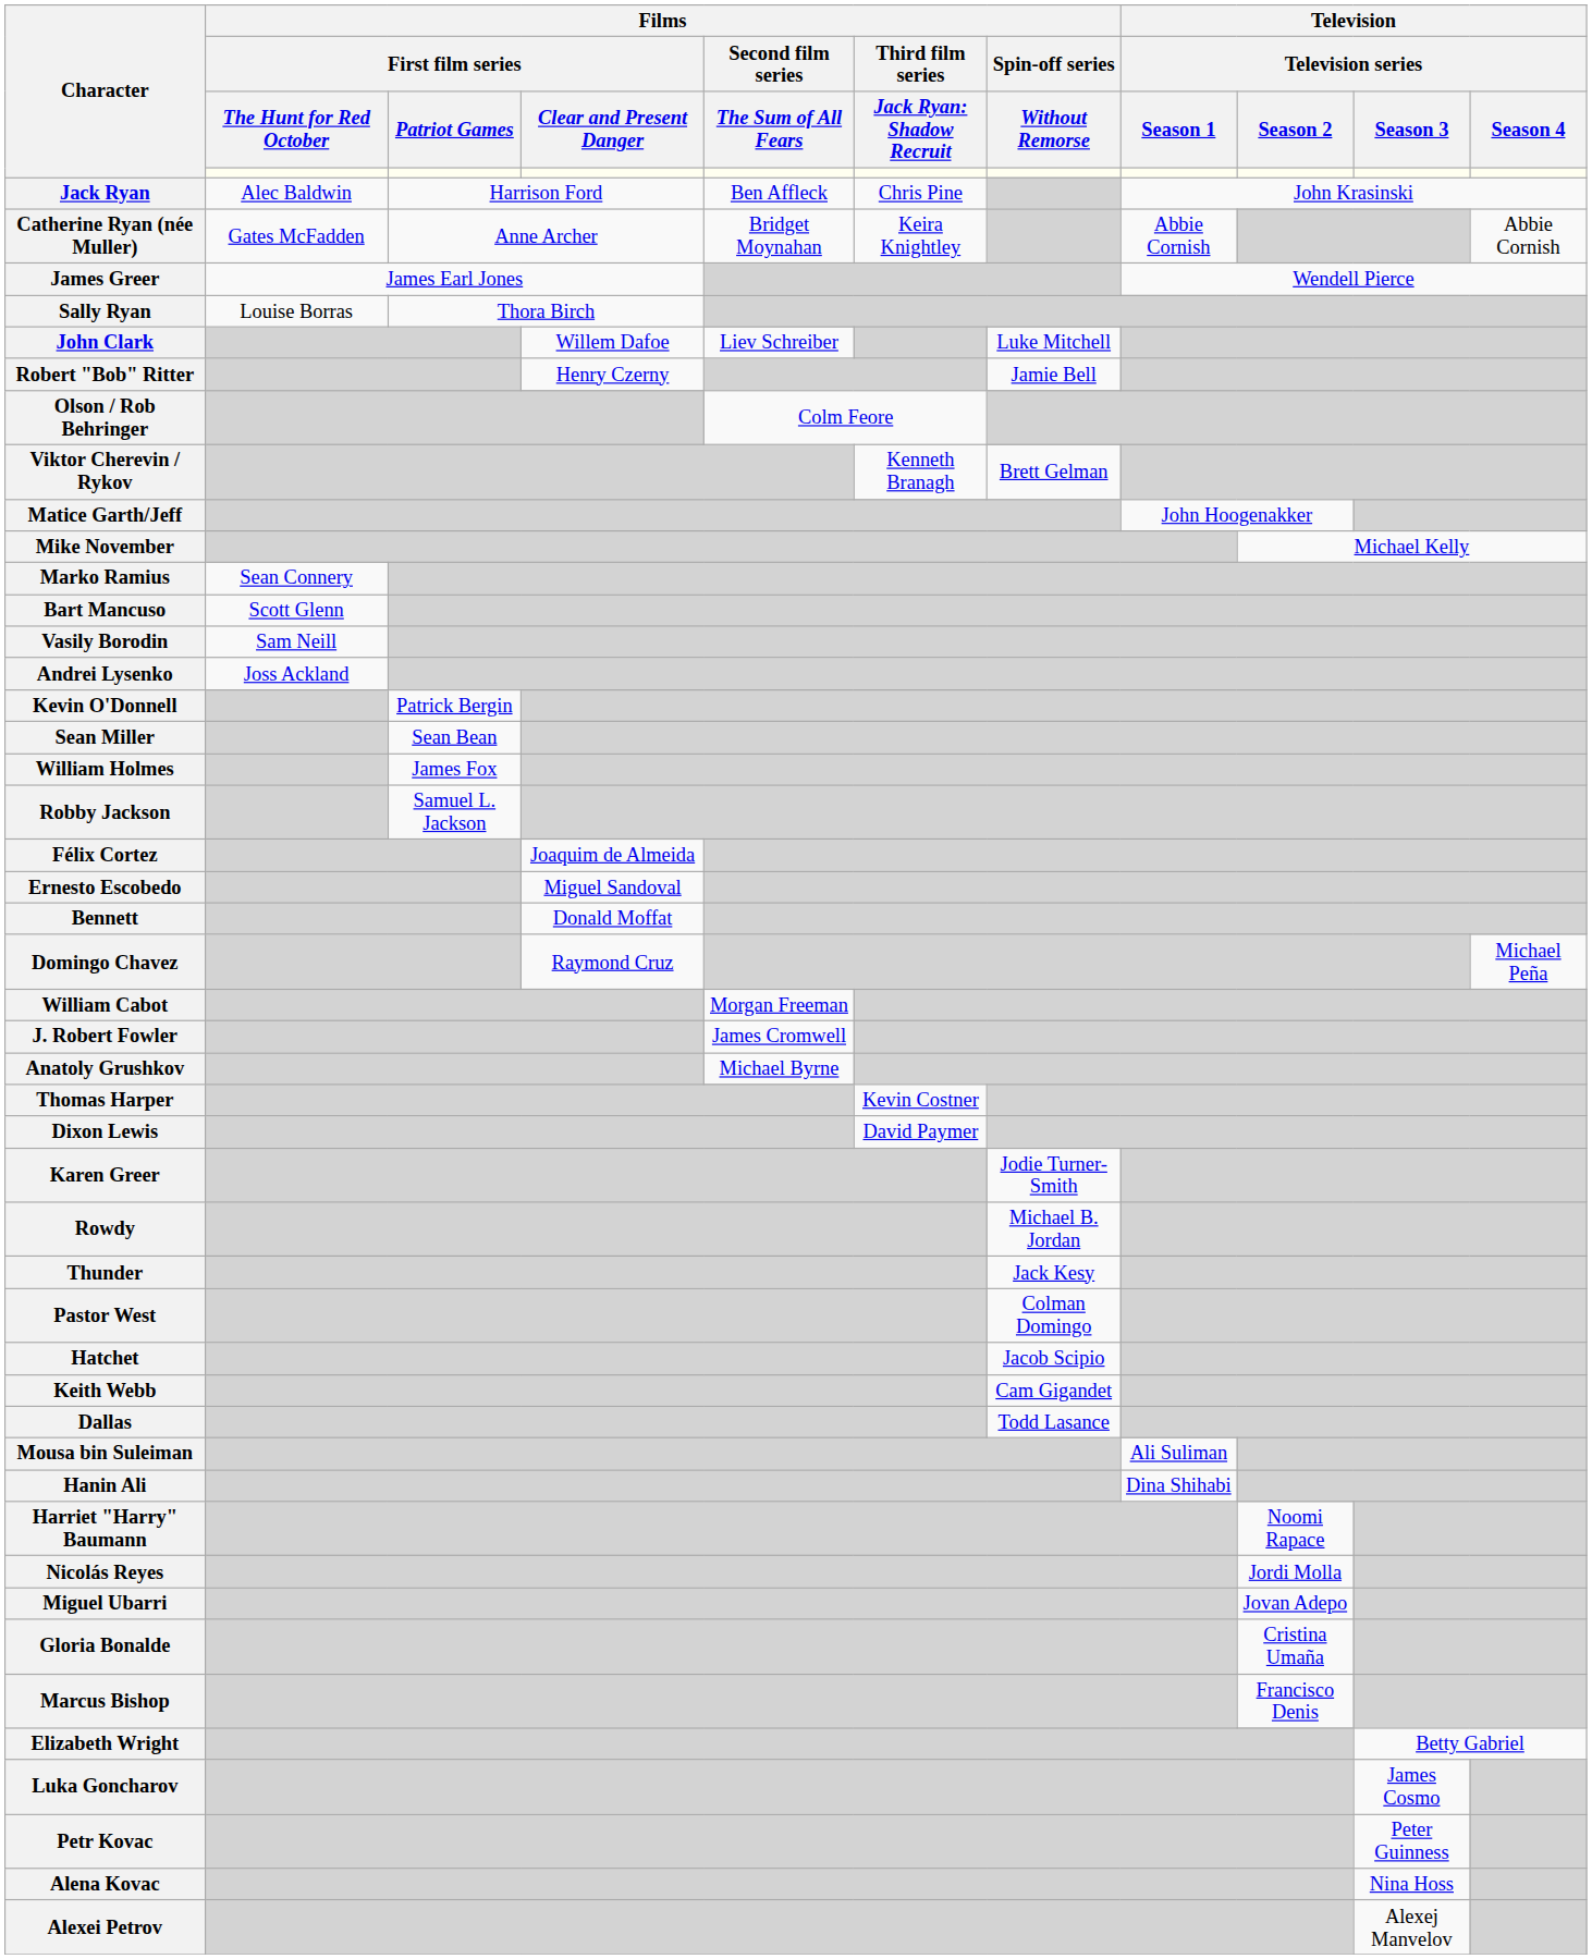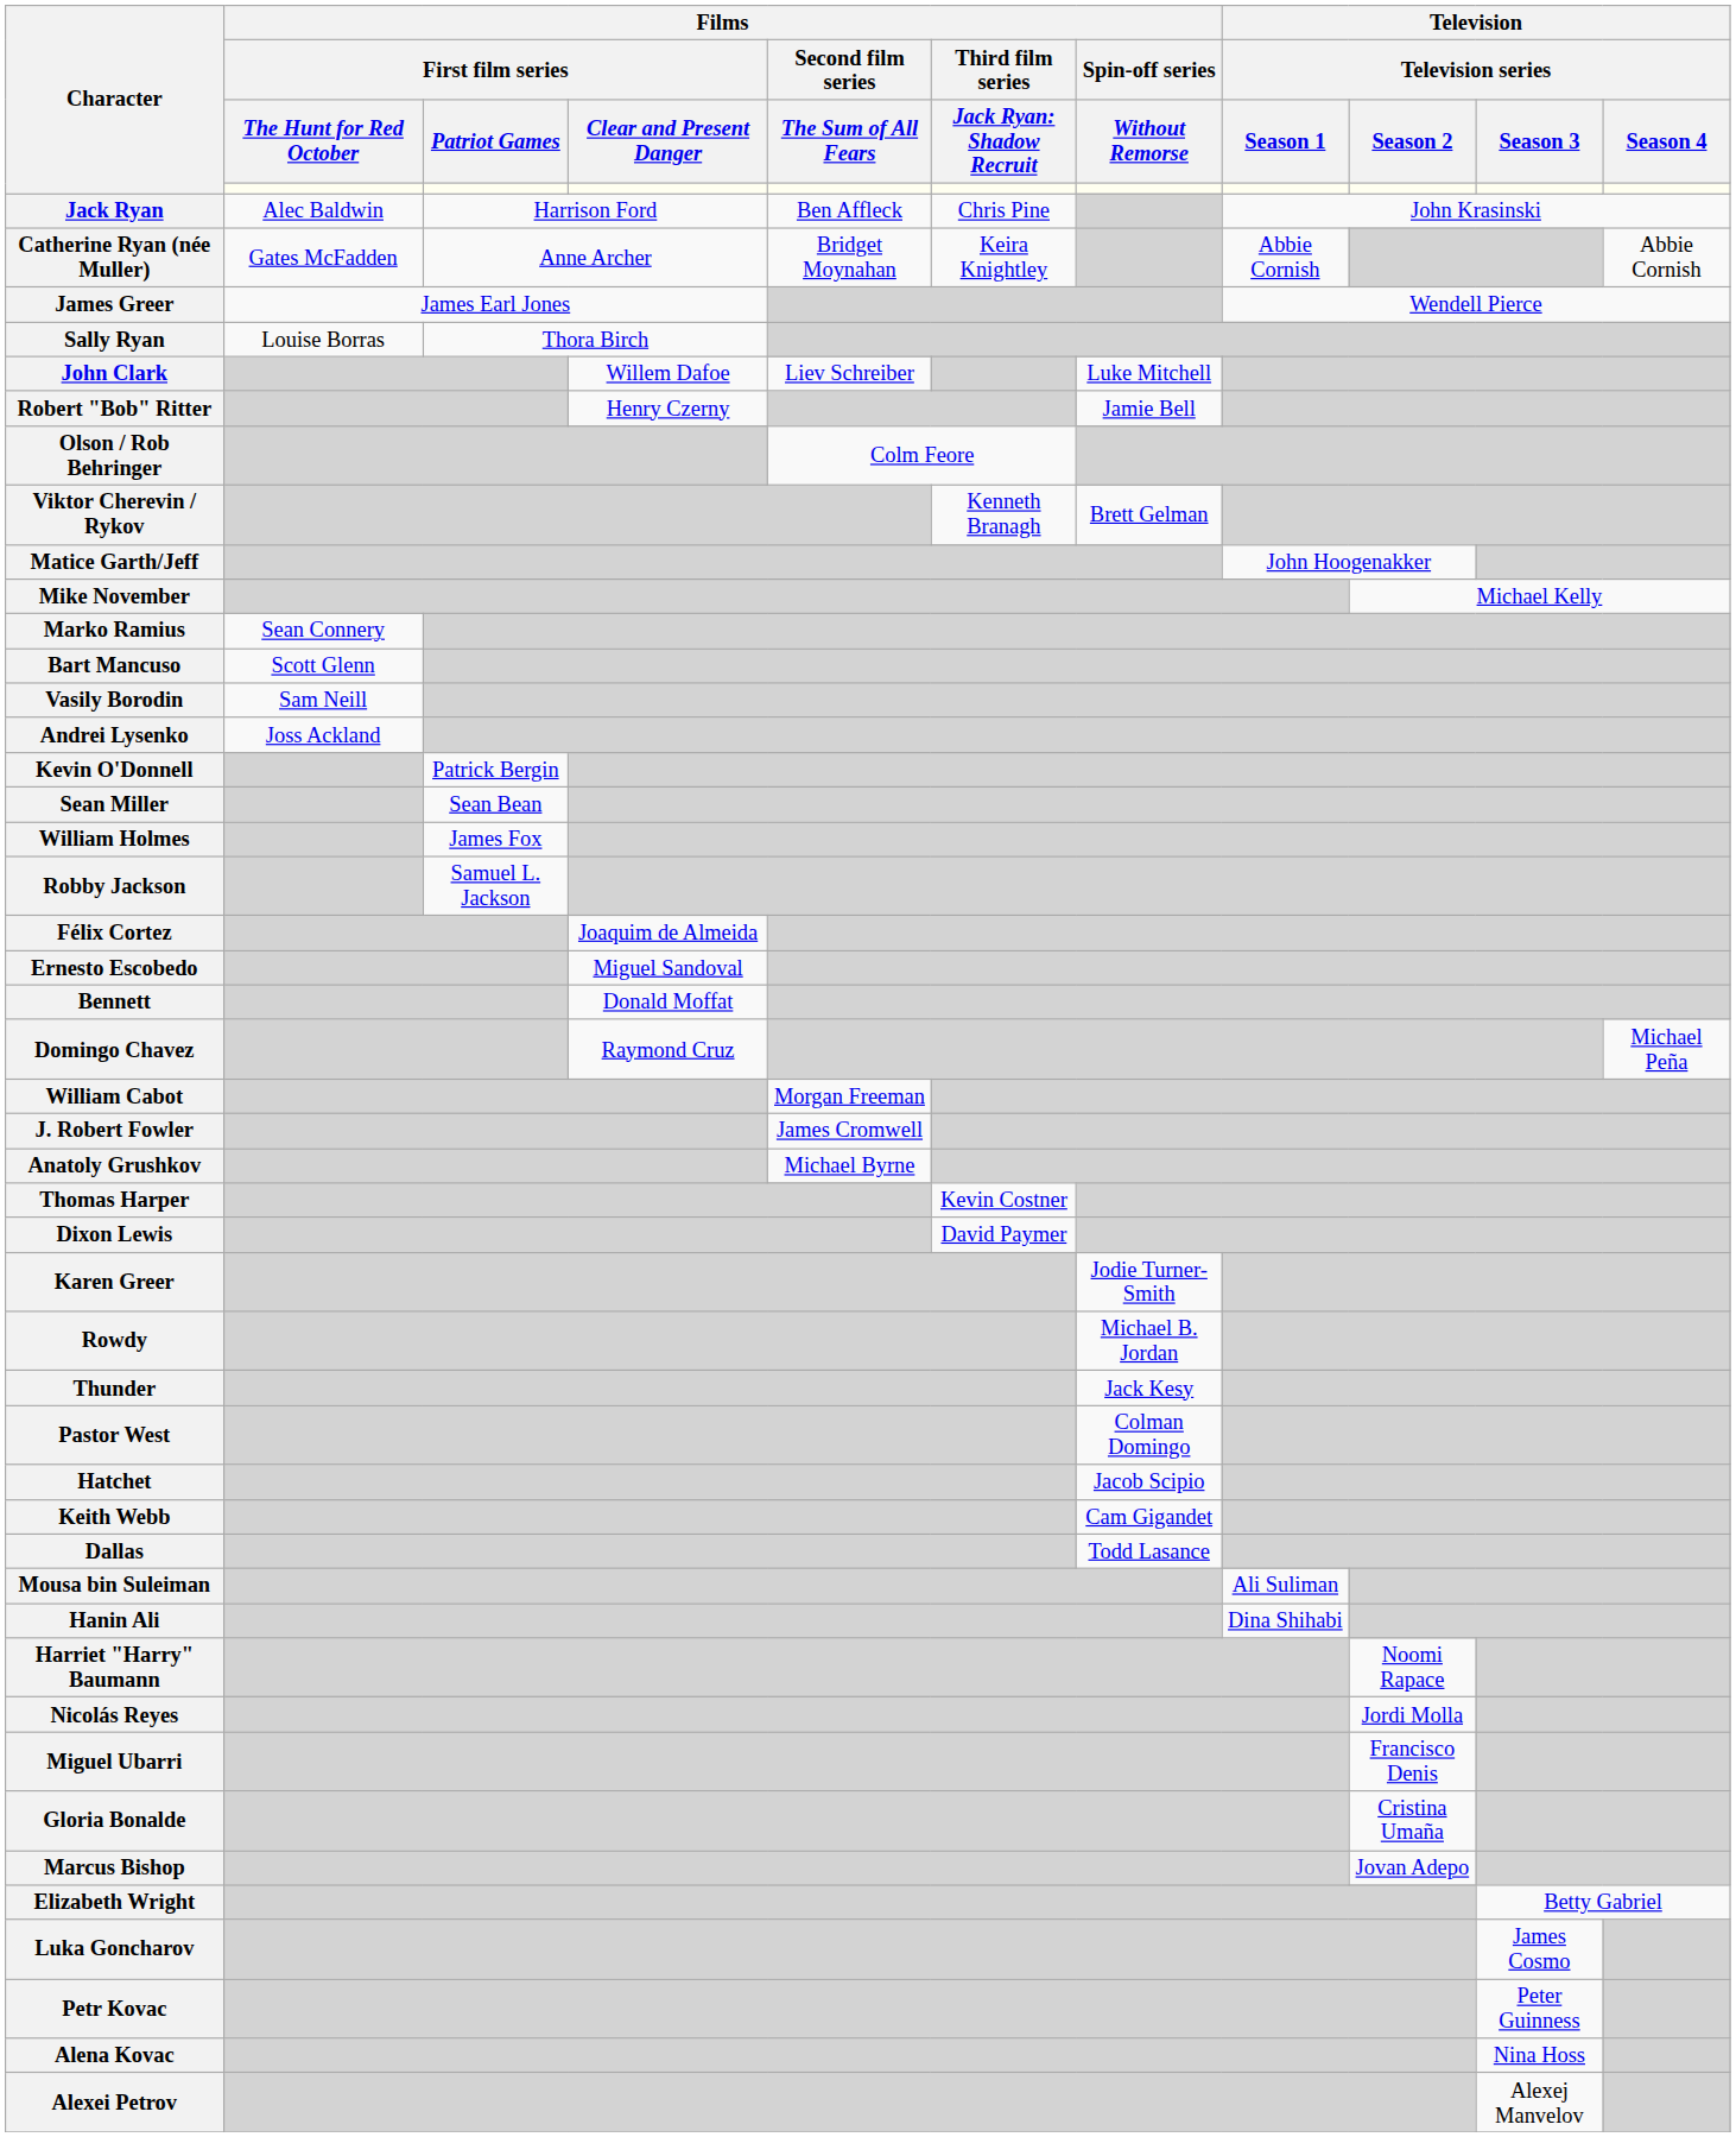Miguel Ubarri | Television / Television series / Season 2: Jovan Adepo -> Francisco Denis
Marcus Bishop | Television / Television series / Season 2: Francisco Denis -> Jovan Adepo
